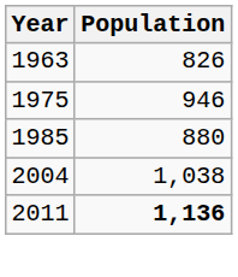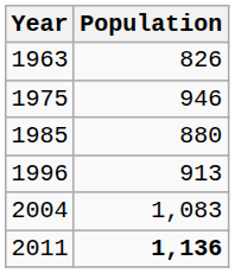+ row: 1996 | 913
2004 | Population: 1,038 -> 1,083
